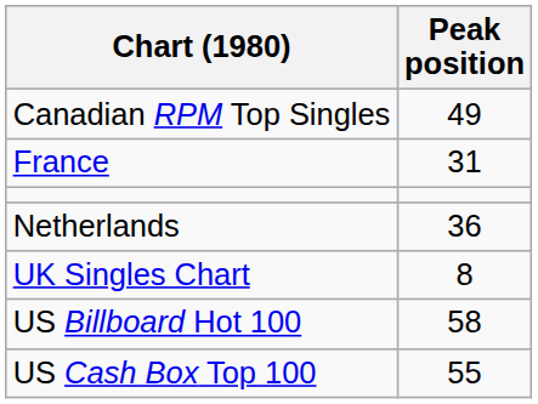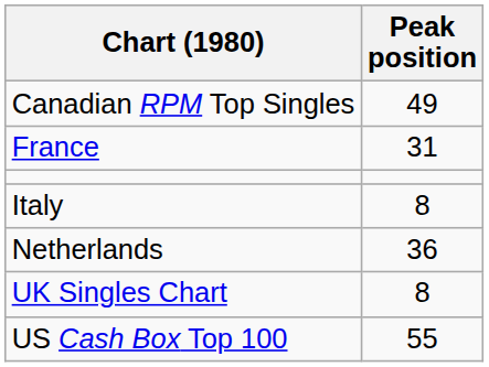+ row: Italy | 8
- row: US Billboard Hot 100 | 58
